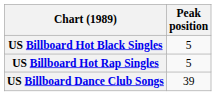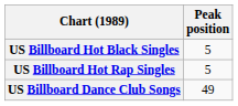US Billboard Dance Club Songs | Peak position: 39 -> 49
